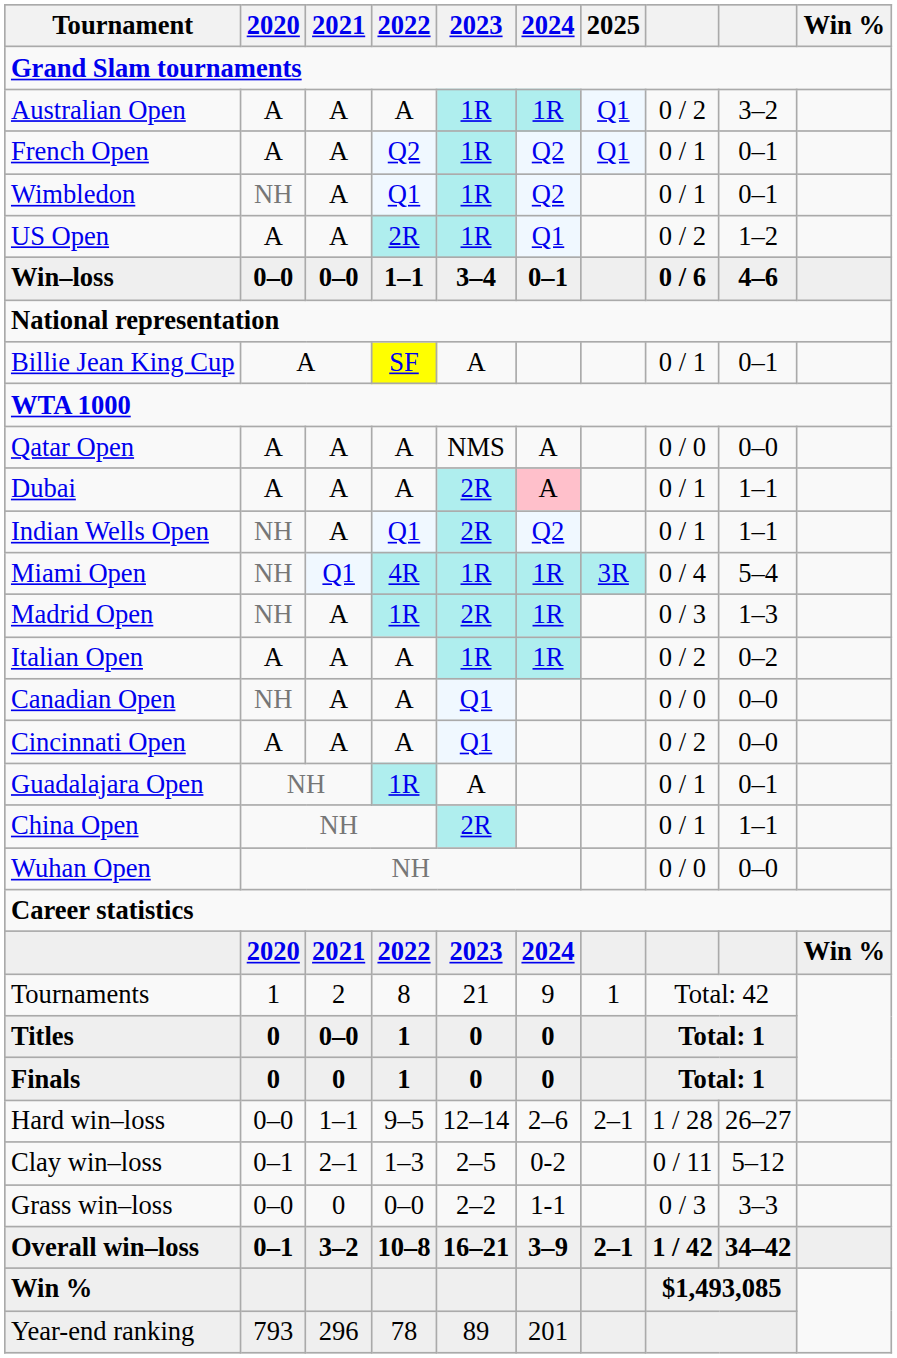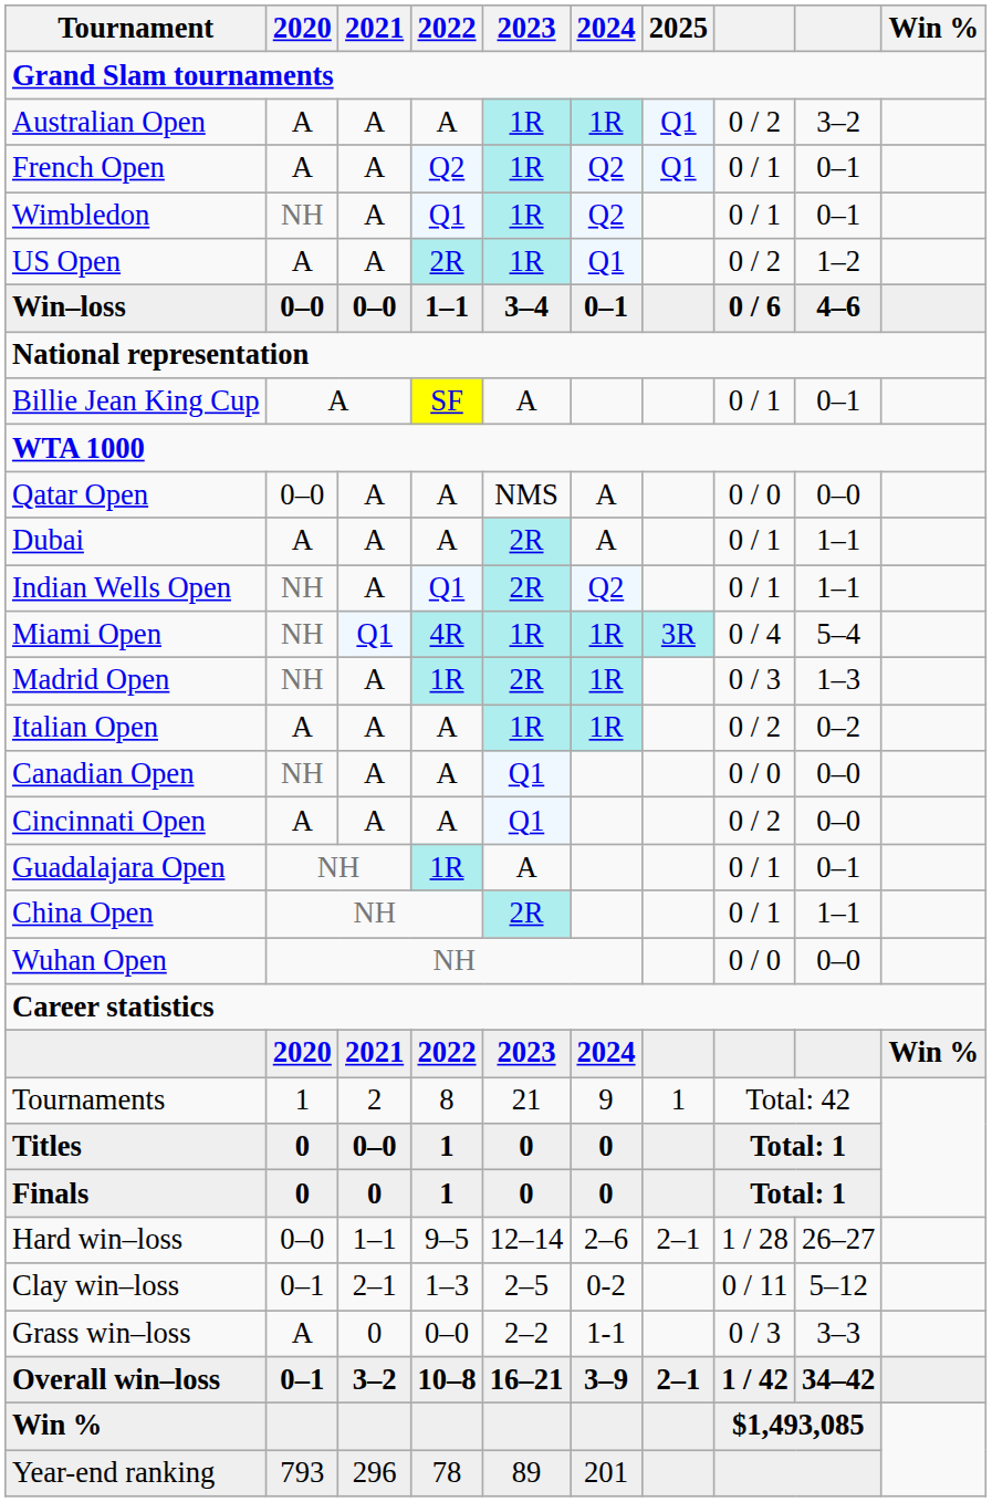Qatar Open | 2020: A -> 0–0
Dubai | 2024: pink background -> no background
Grass win–loss | 2020: 0–0 -> A
